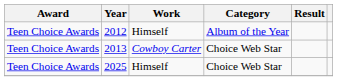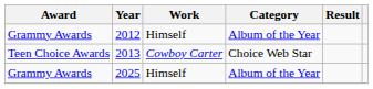2012 | Award: Teen Choice Awards -> Grammy Awards
2025 | Award: Teen Choice Awards -> Grammy Awards
2025 | Category: Choice Web Star -> Album of the Year
